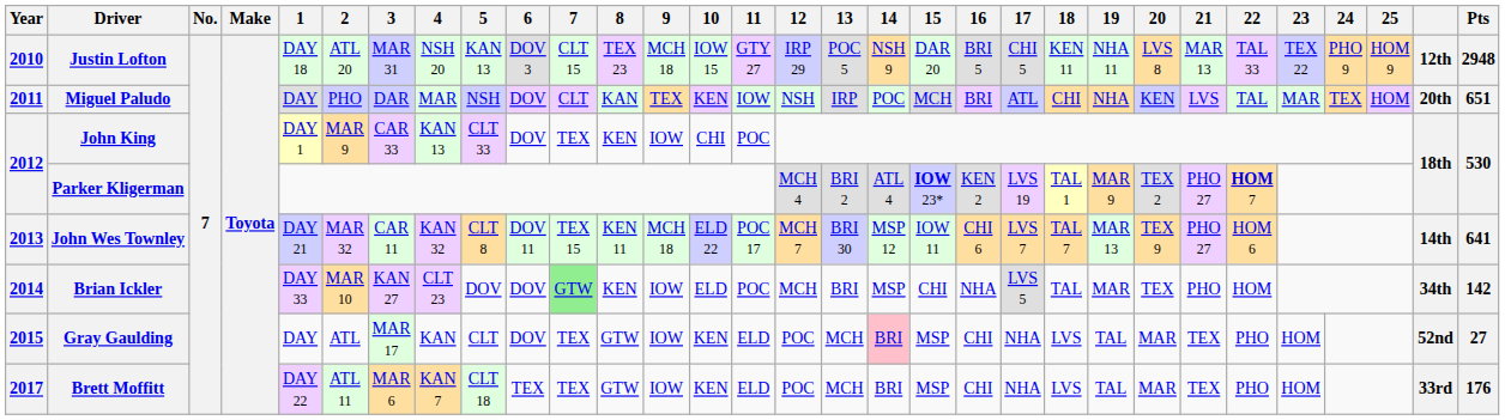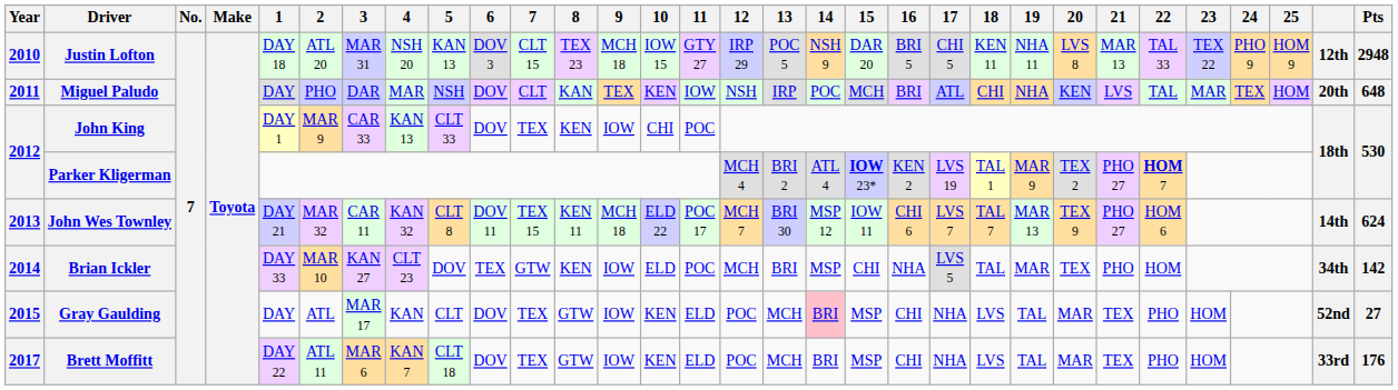Miguel Paludo | Pts: 651 -> 648
John Wes Townley | Pts: 641 -> 624
Brian Ickler | 6: DOV -> TEX
Brian Ickler | 7: lightgreen background -> no background
Brett Moffitt | 6: TEX -> DOV
